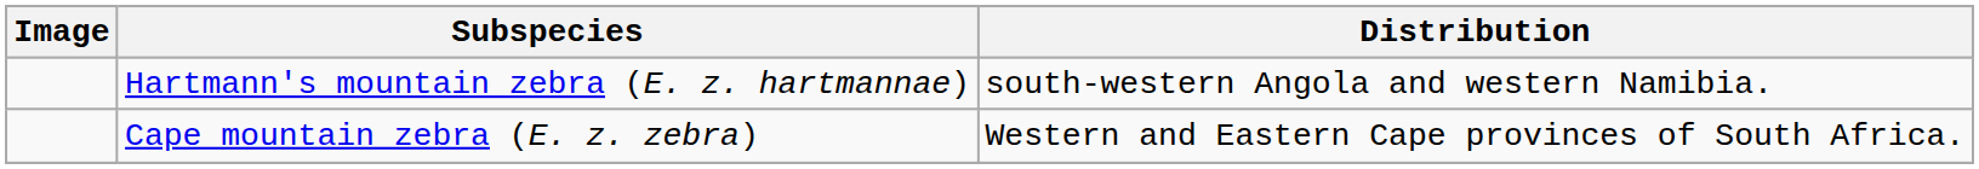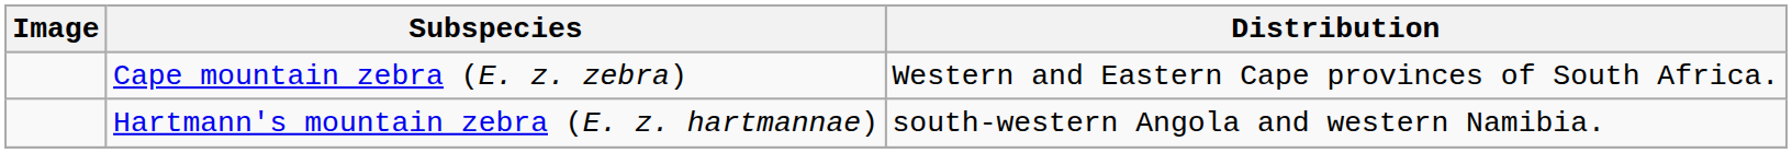rows swapped: Cape mountain zebra (E. z. zebra) <-> Hartmann's mountain zebra (E. z. hartmannae)
